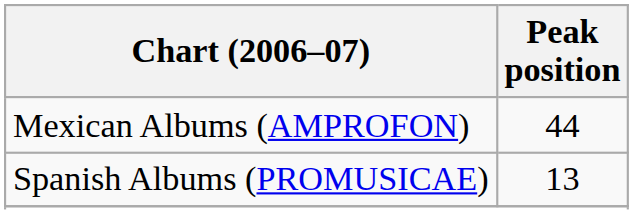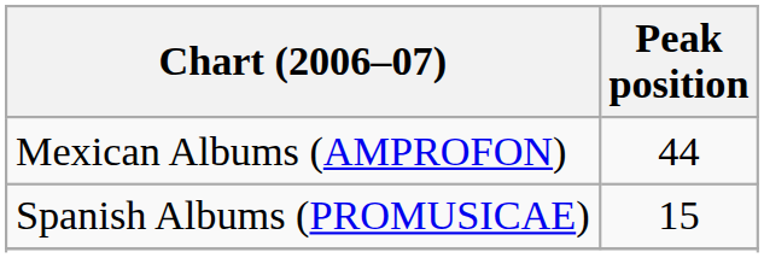Spanish Albums (PROMUSICAE) | Peak position: 13 -> 15
